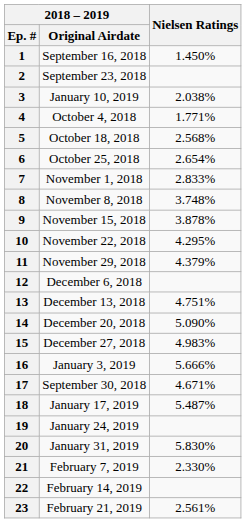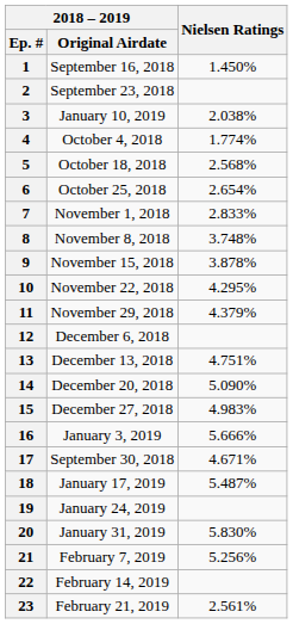4 | Nielsen Ratings: 1.771% -> 1.774%
21 | Nielsen Ratings: 2.330% -> 5.256%
